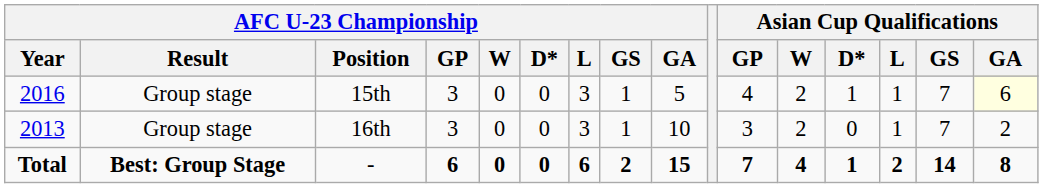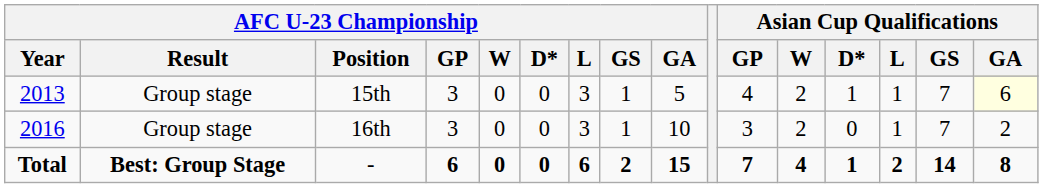15th | AFC U-23 Championship / Year: 2016 -> 2013
16th | AFC U-23 Championship / Year: 2013 -> 2016
